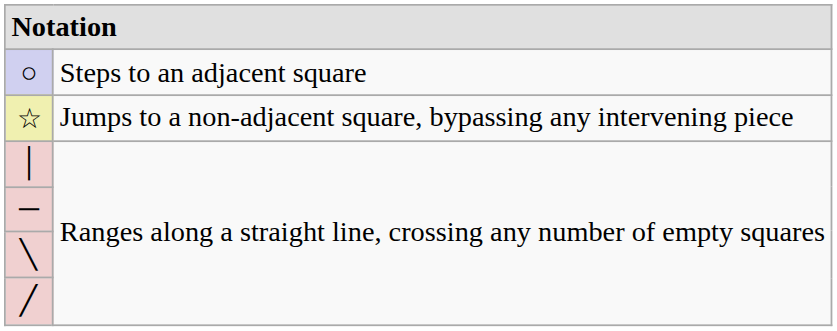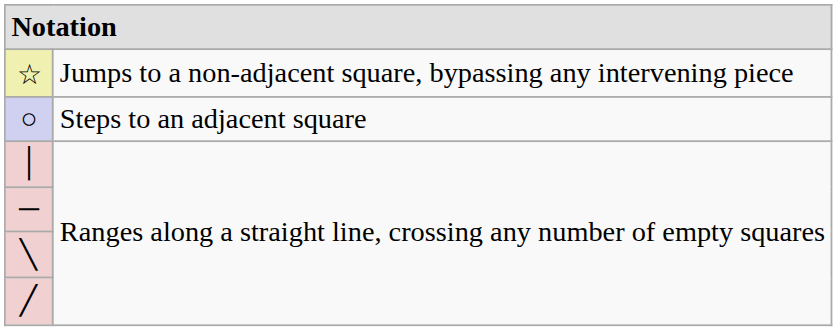rows swapped: ○ <-> ☆
